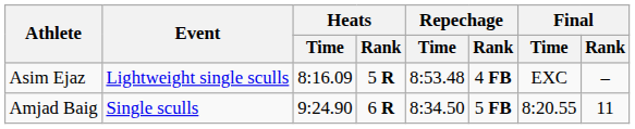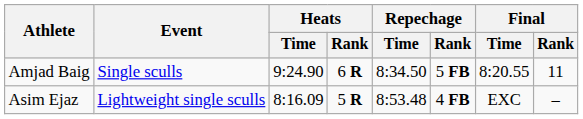rows swapped: Amjad Baig <-> Asim Ejaz
